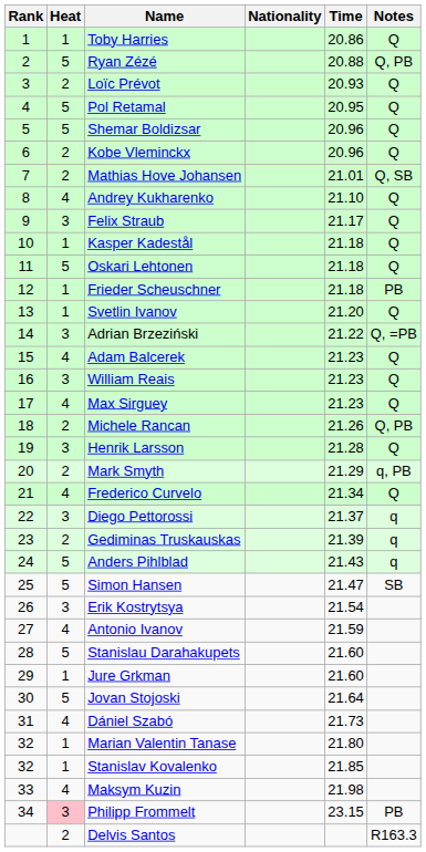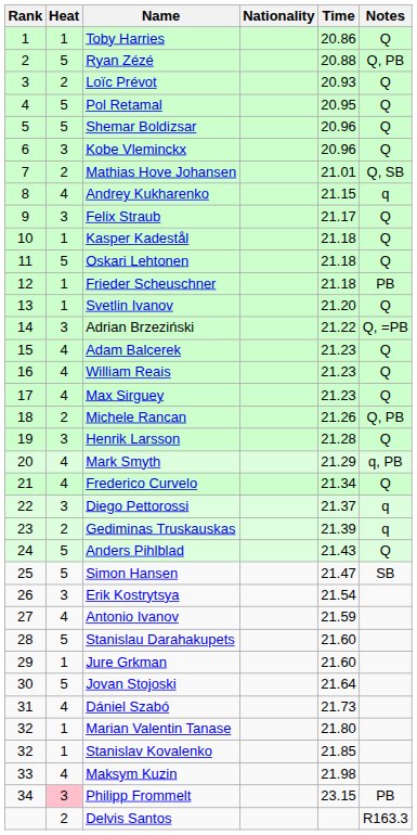Kobe Vleminckx | Heat: 2 -> 3
Andrey Kukharenko | Time: 21.10 -> 21.15
Andrey Kukharenko | Notes: Q -> q
William Reais | Heat: 3 -> 4
Mark Smyth | Heat: 2 -> 4
Anders Pihlblad | Notes: q -> Q
